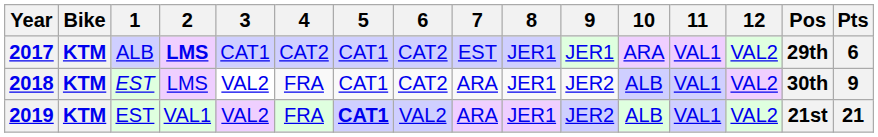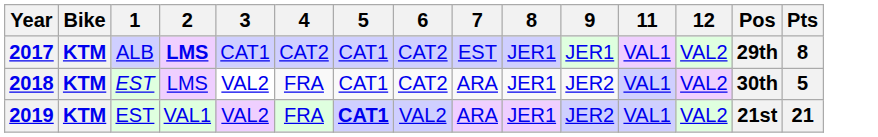- column: 10 | ARA | ALB | ALB
2017 | Pts: 6 -> 8
2018 | Pts: 9 -> 5
